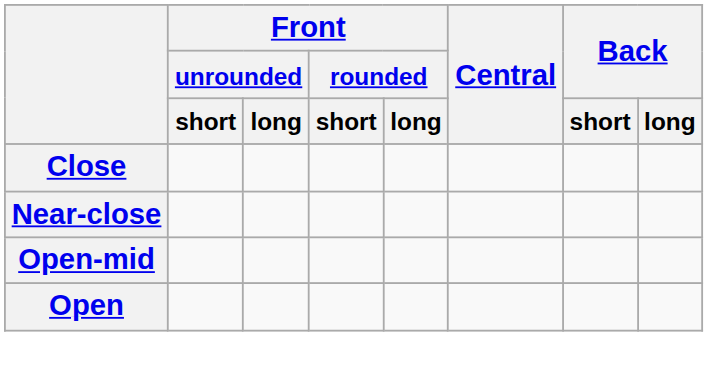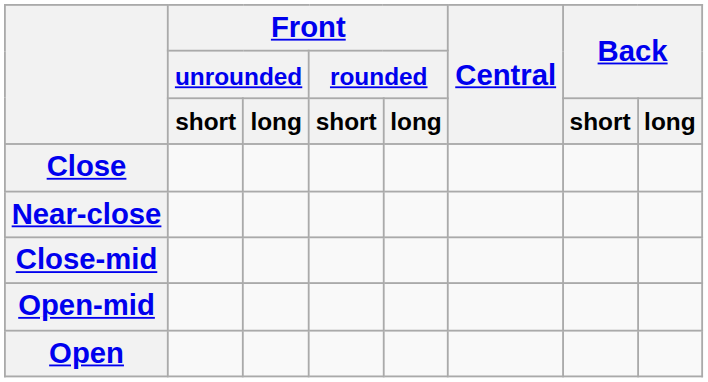+ row: Close-mid
